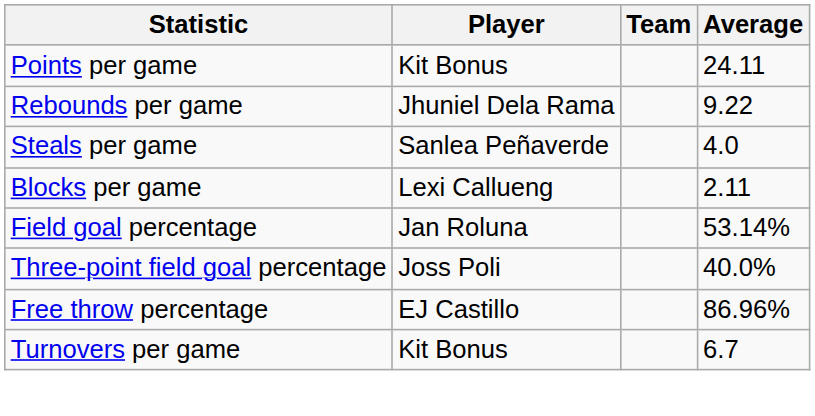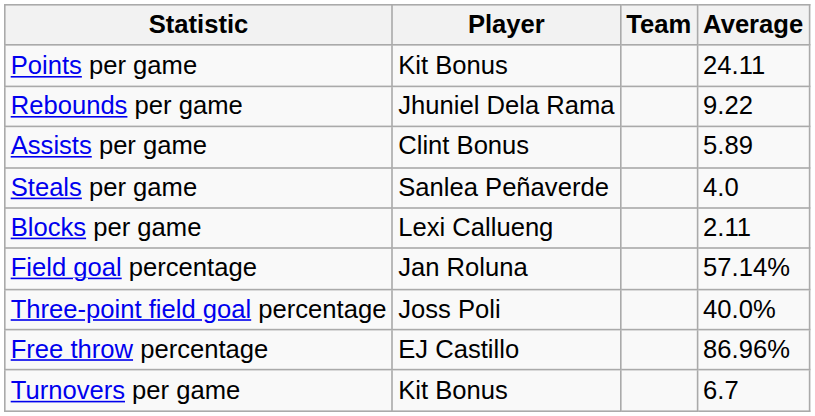+ row: Assists per game | Clint Bonus | 5.89
Field goal percentage | Average: 53.14% -> 57.14%
